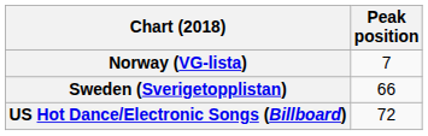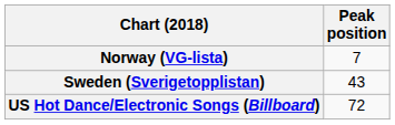Sweden (Sverigetopplistan) | Peak position: 66 -> 43
